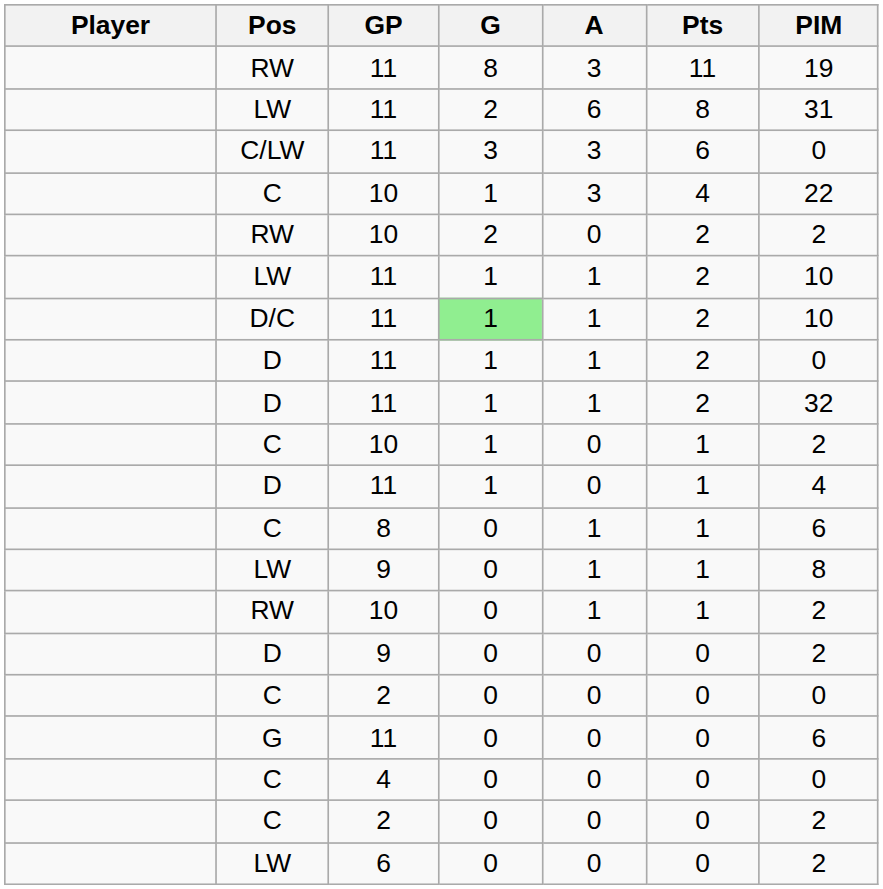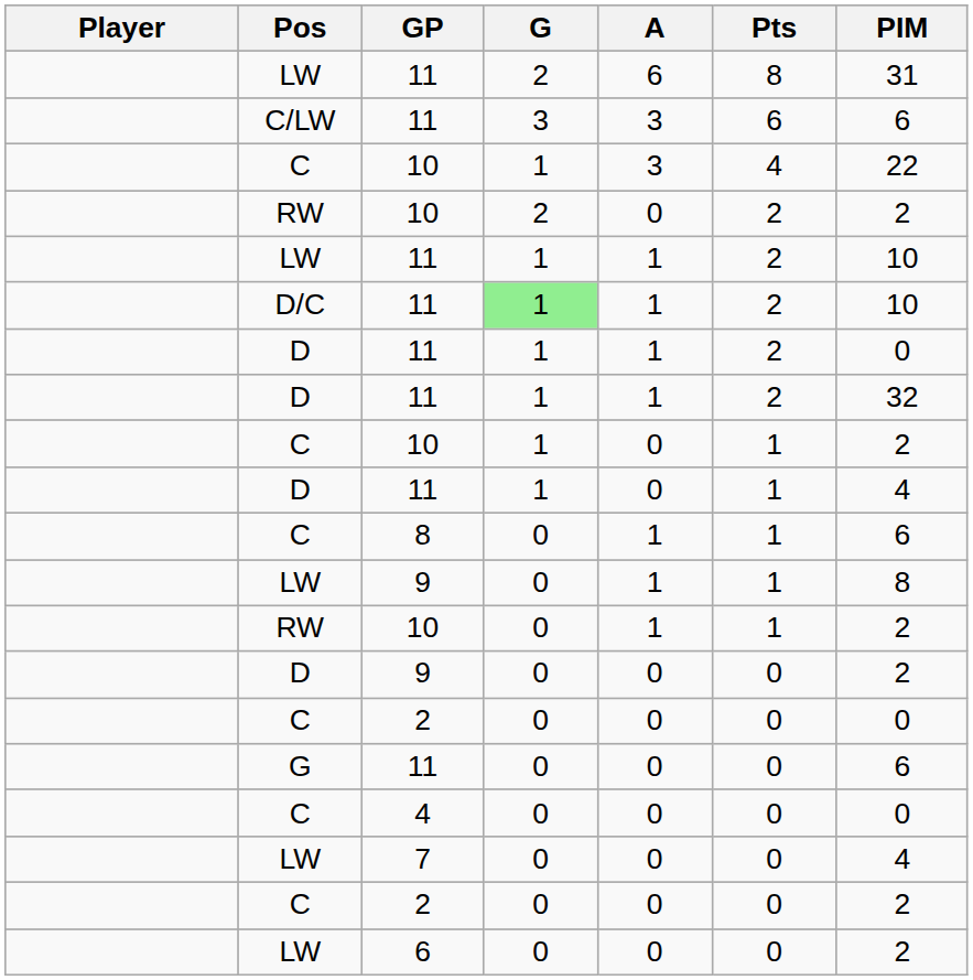- row: RW | 11 | 8 | 3 | 11 | 19
C/LW / 11 | PIM: 0 -> 6
+ row: LW | 7 | 0 | 0 | 0 | 4
